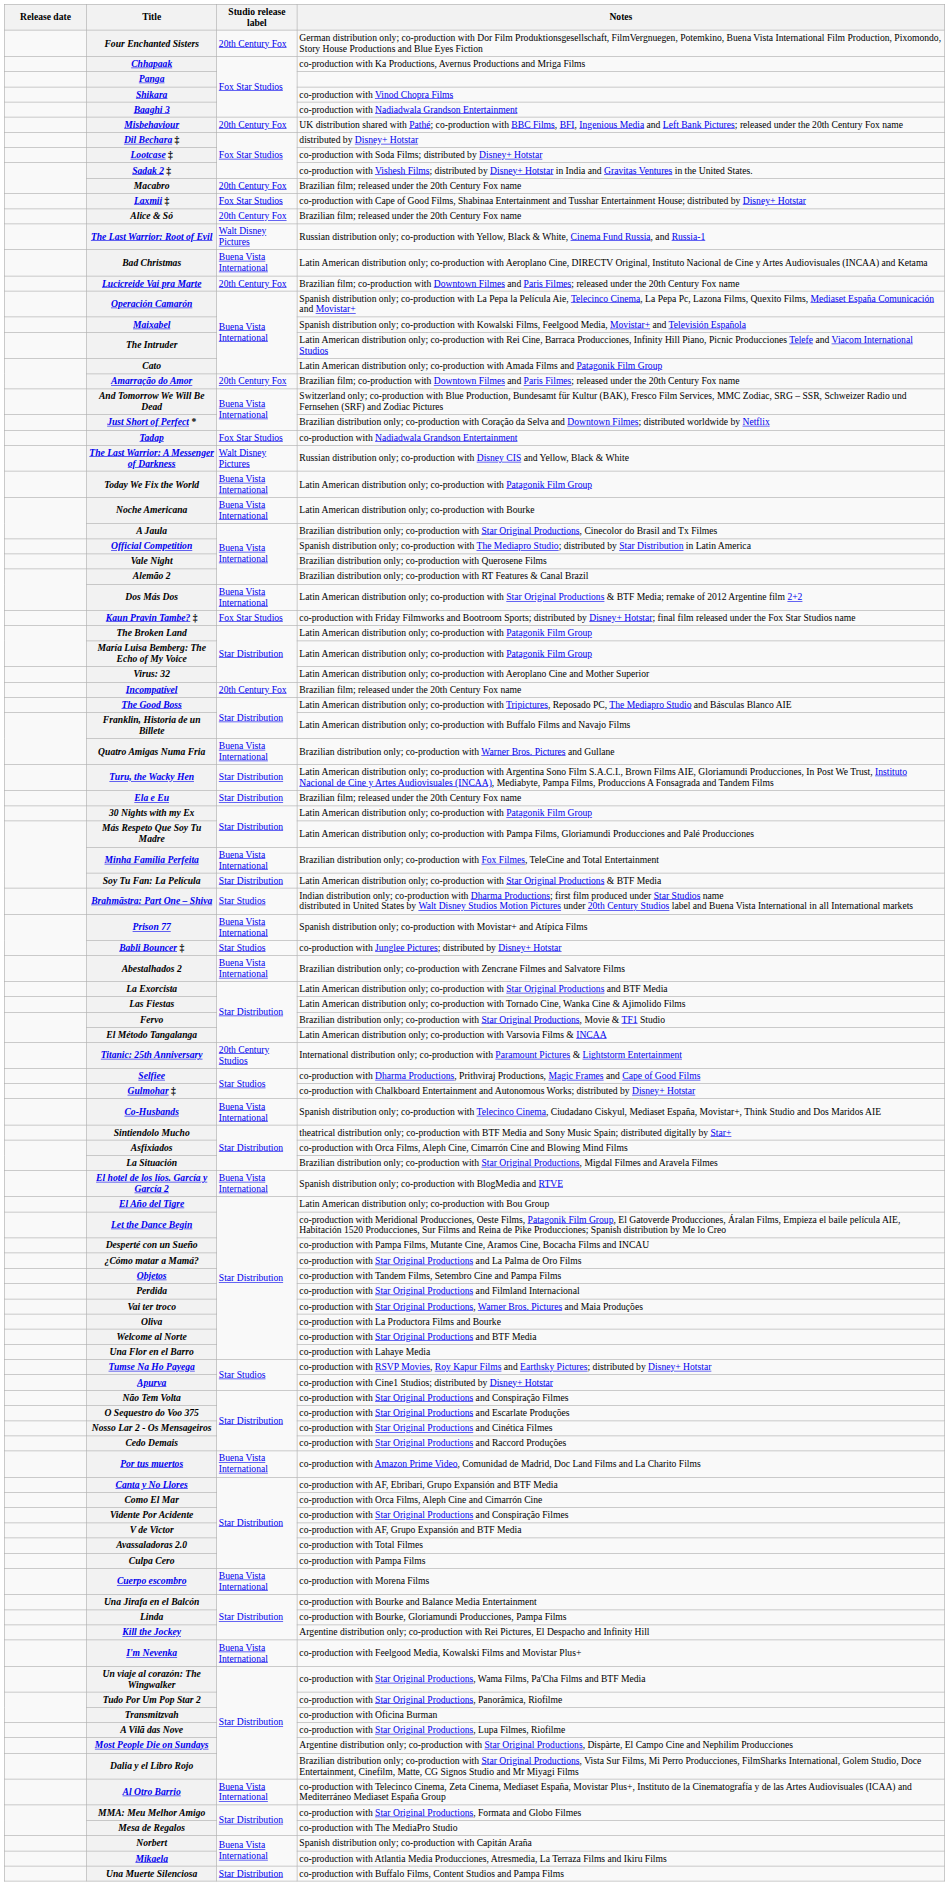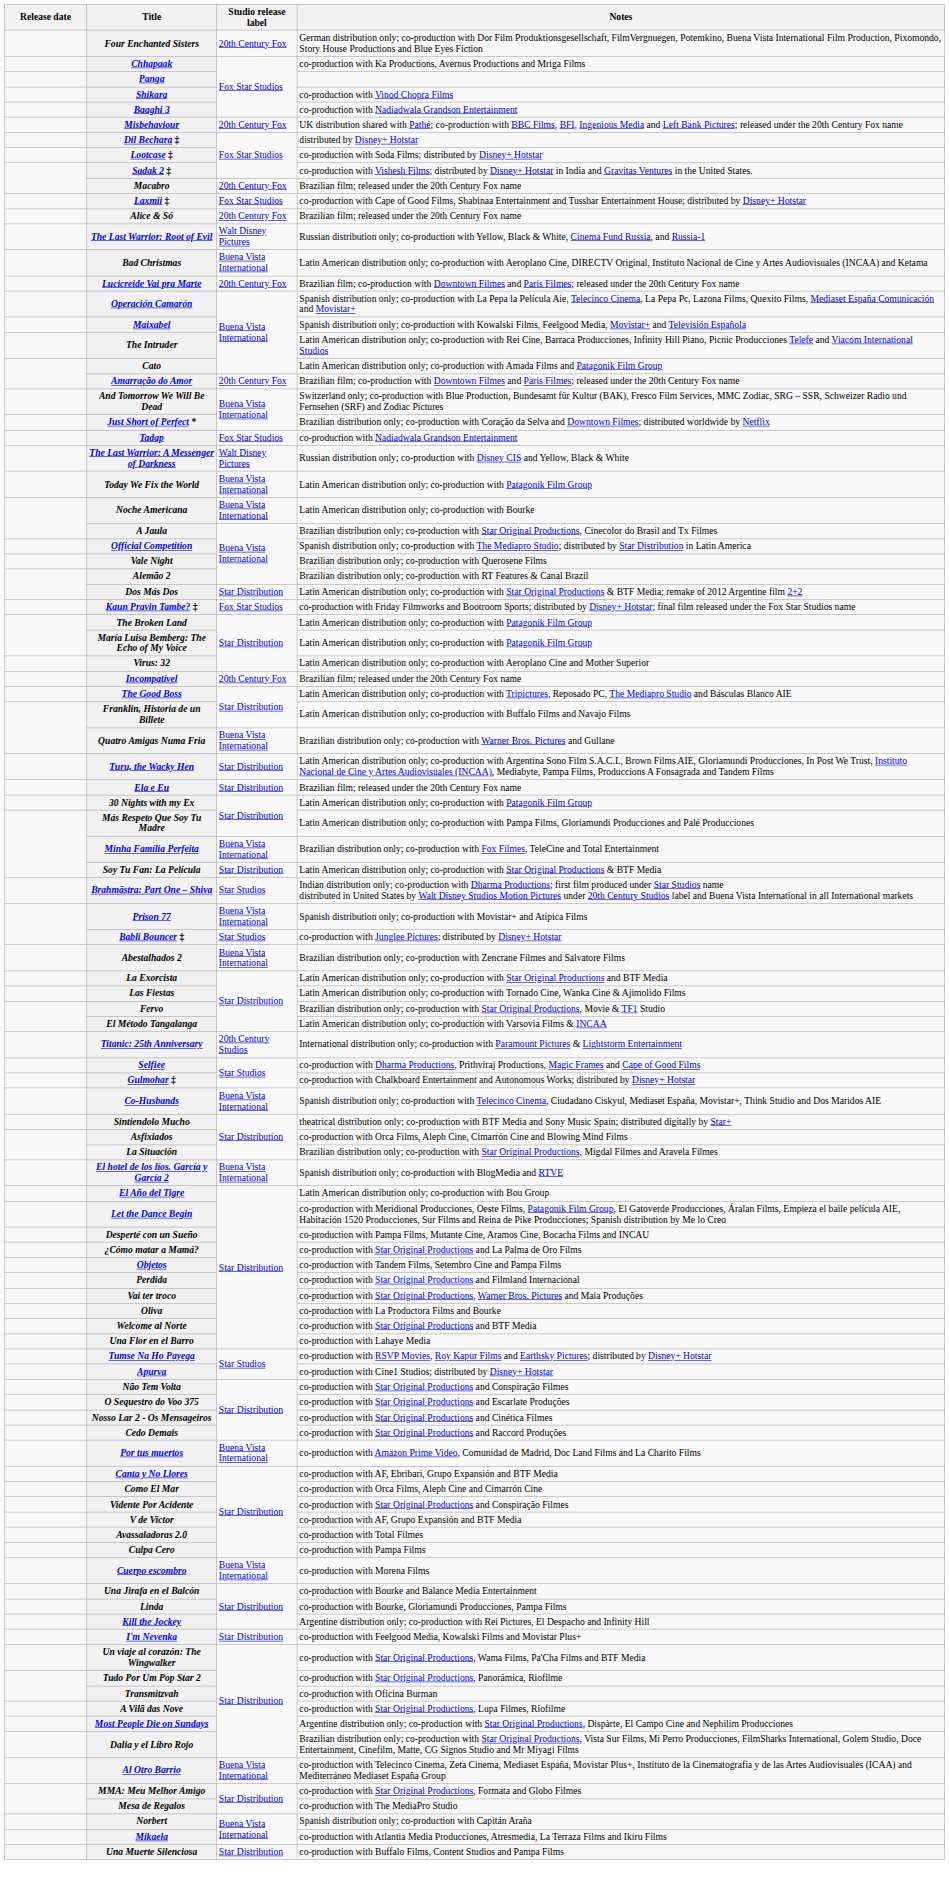Dos Más Dos | Studio release label: Buena Vista International -> Star Distribution
I'm Nevenka | Studio release label: Buena Vista International -> Star Distribution
